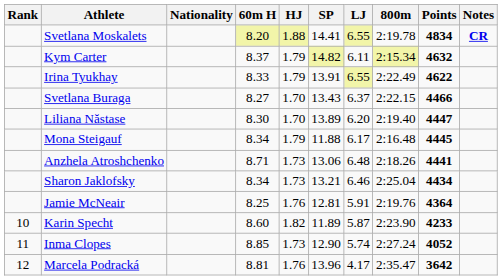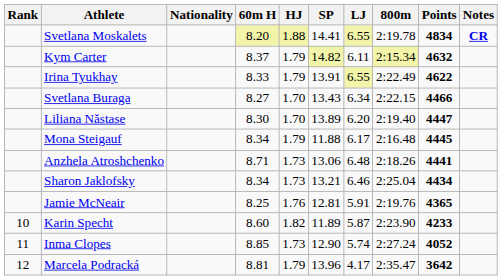Svetlana Buraga | LJ: 6.37 -> 6.34
Jamie McNeair | Points: 4364 -> 4365
Marcela Podracká | HJ: 1.76 -> 1.79
